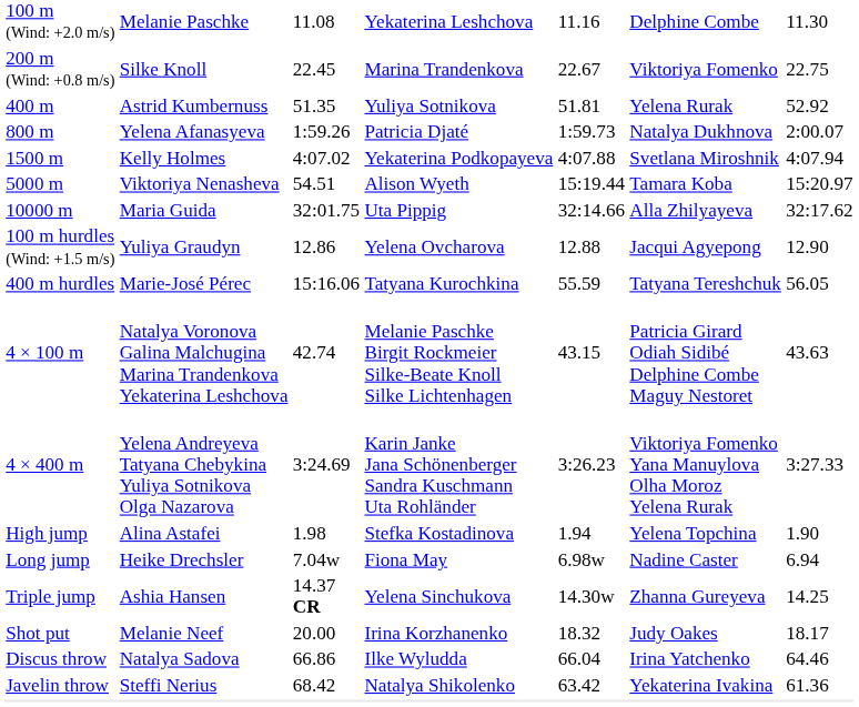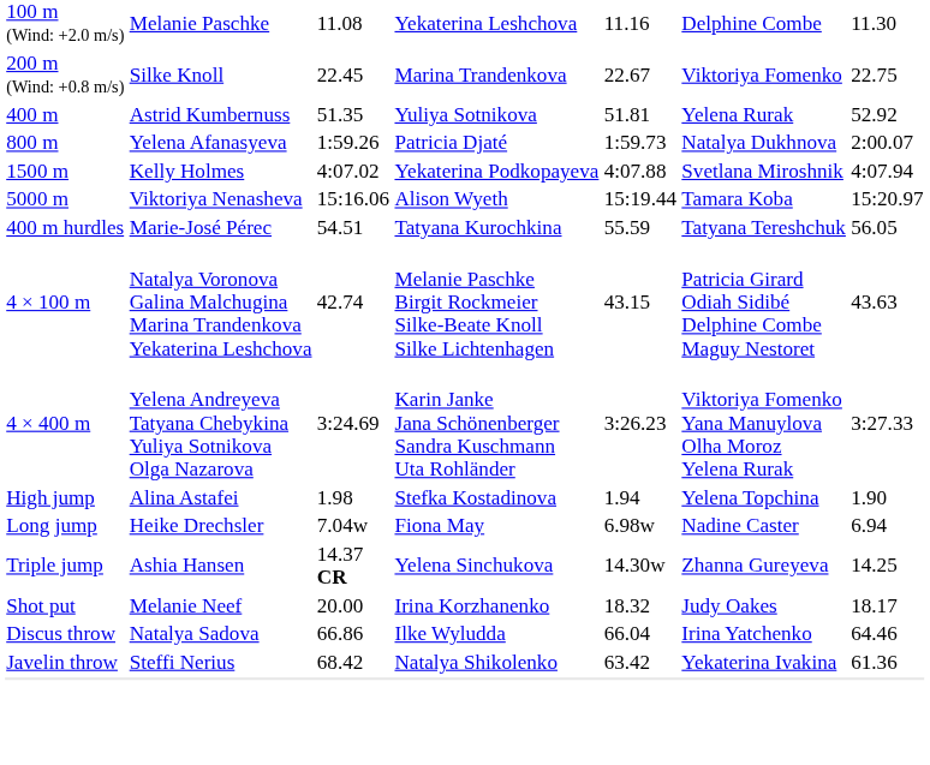5000 m | column 3: 54.51 -> 15:16.06
- row: 10000 m | Maria Guida | 32:01.75 | Uta Pippig | 32:14.66 | Alla Zhilyayeva | 32:17.62
- row: 100 m hurdles (Wind: +1.5 m/s) | Yuliya Graudyn | 12.86 | Yelena Ovcharova | 12.88 | Jacqui Agyepong | 12.90
400 m hurdles | column 3: 15:16.06 -> 54.51
